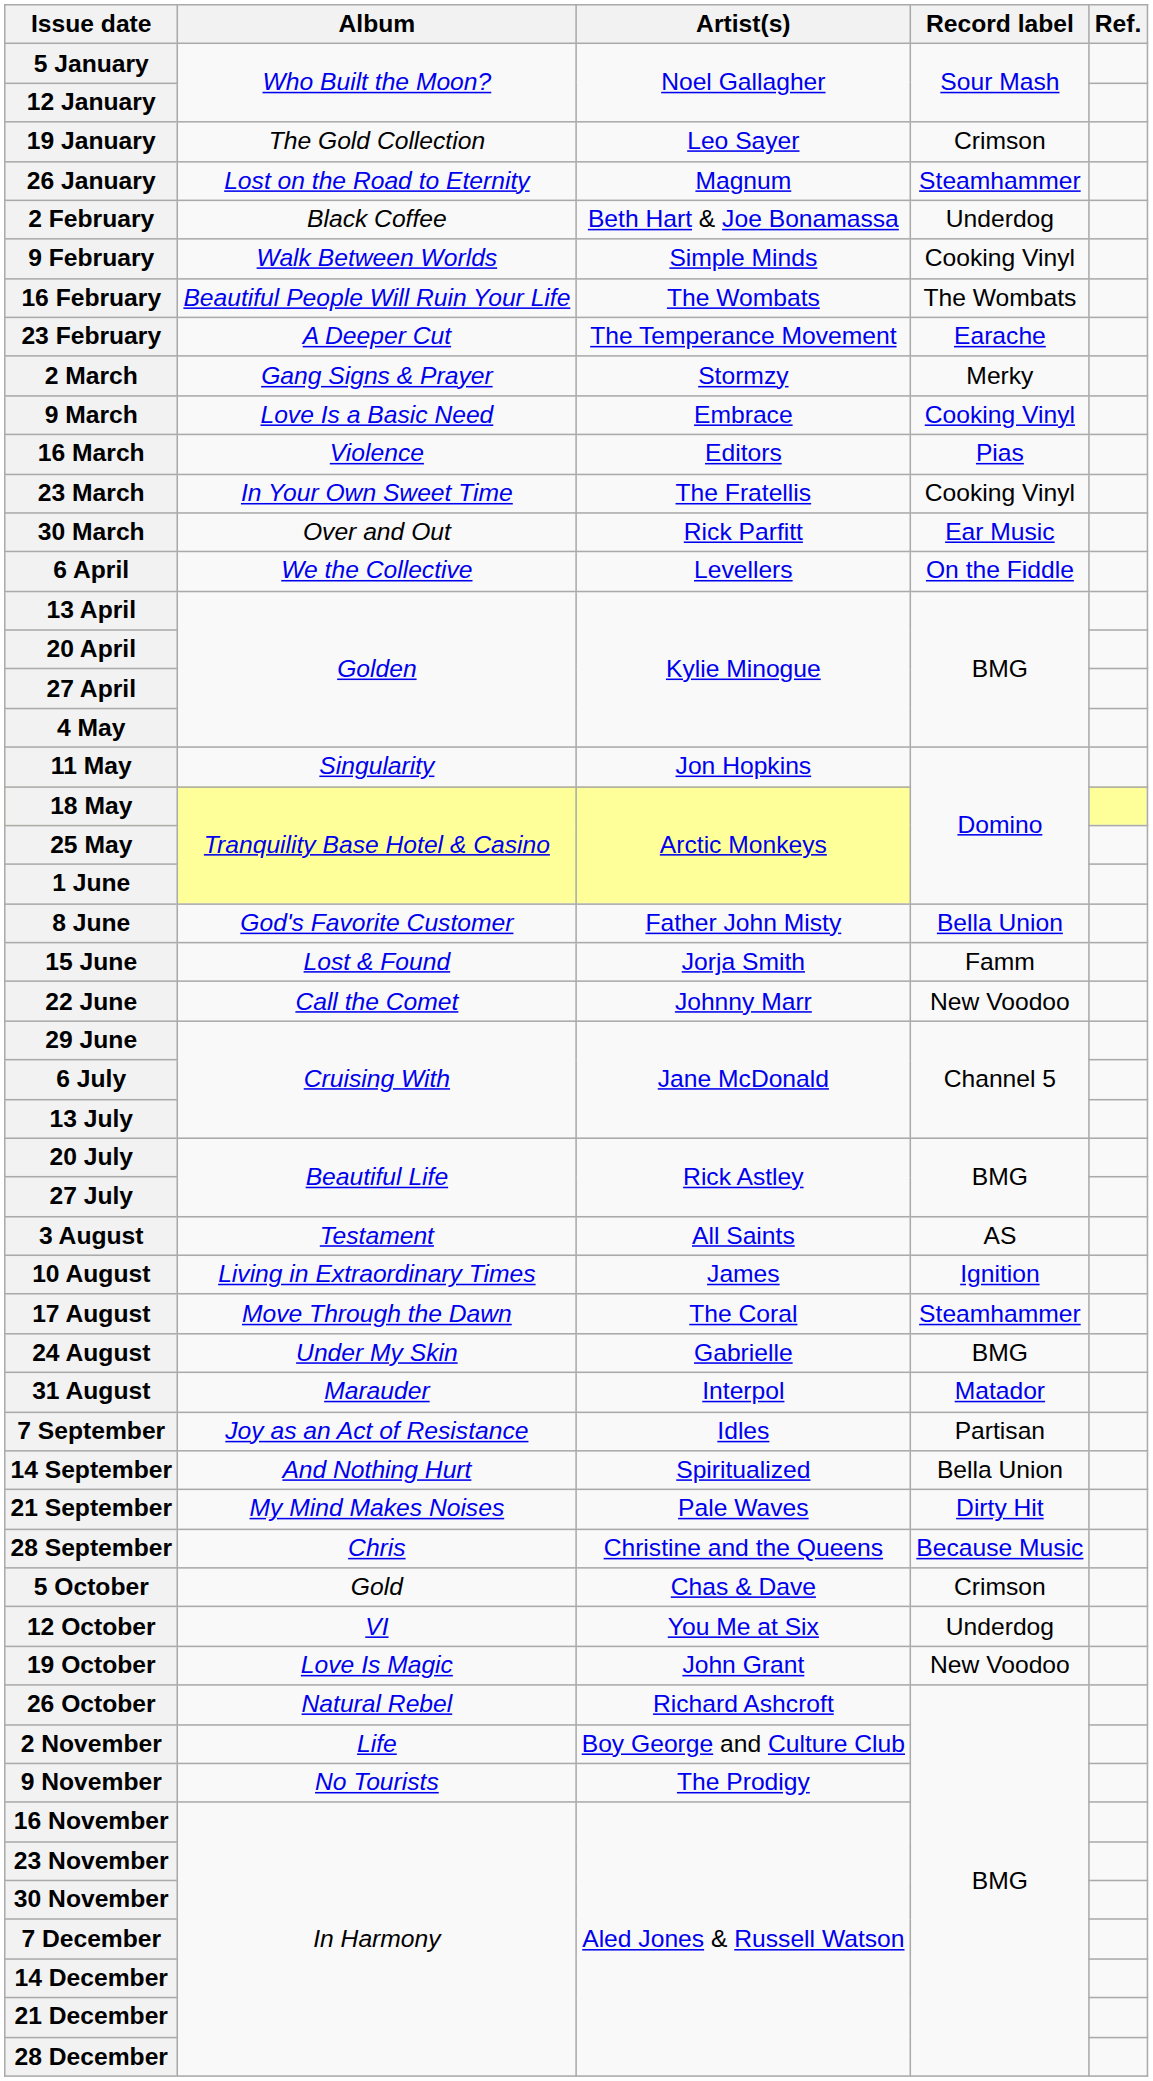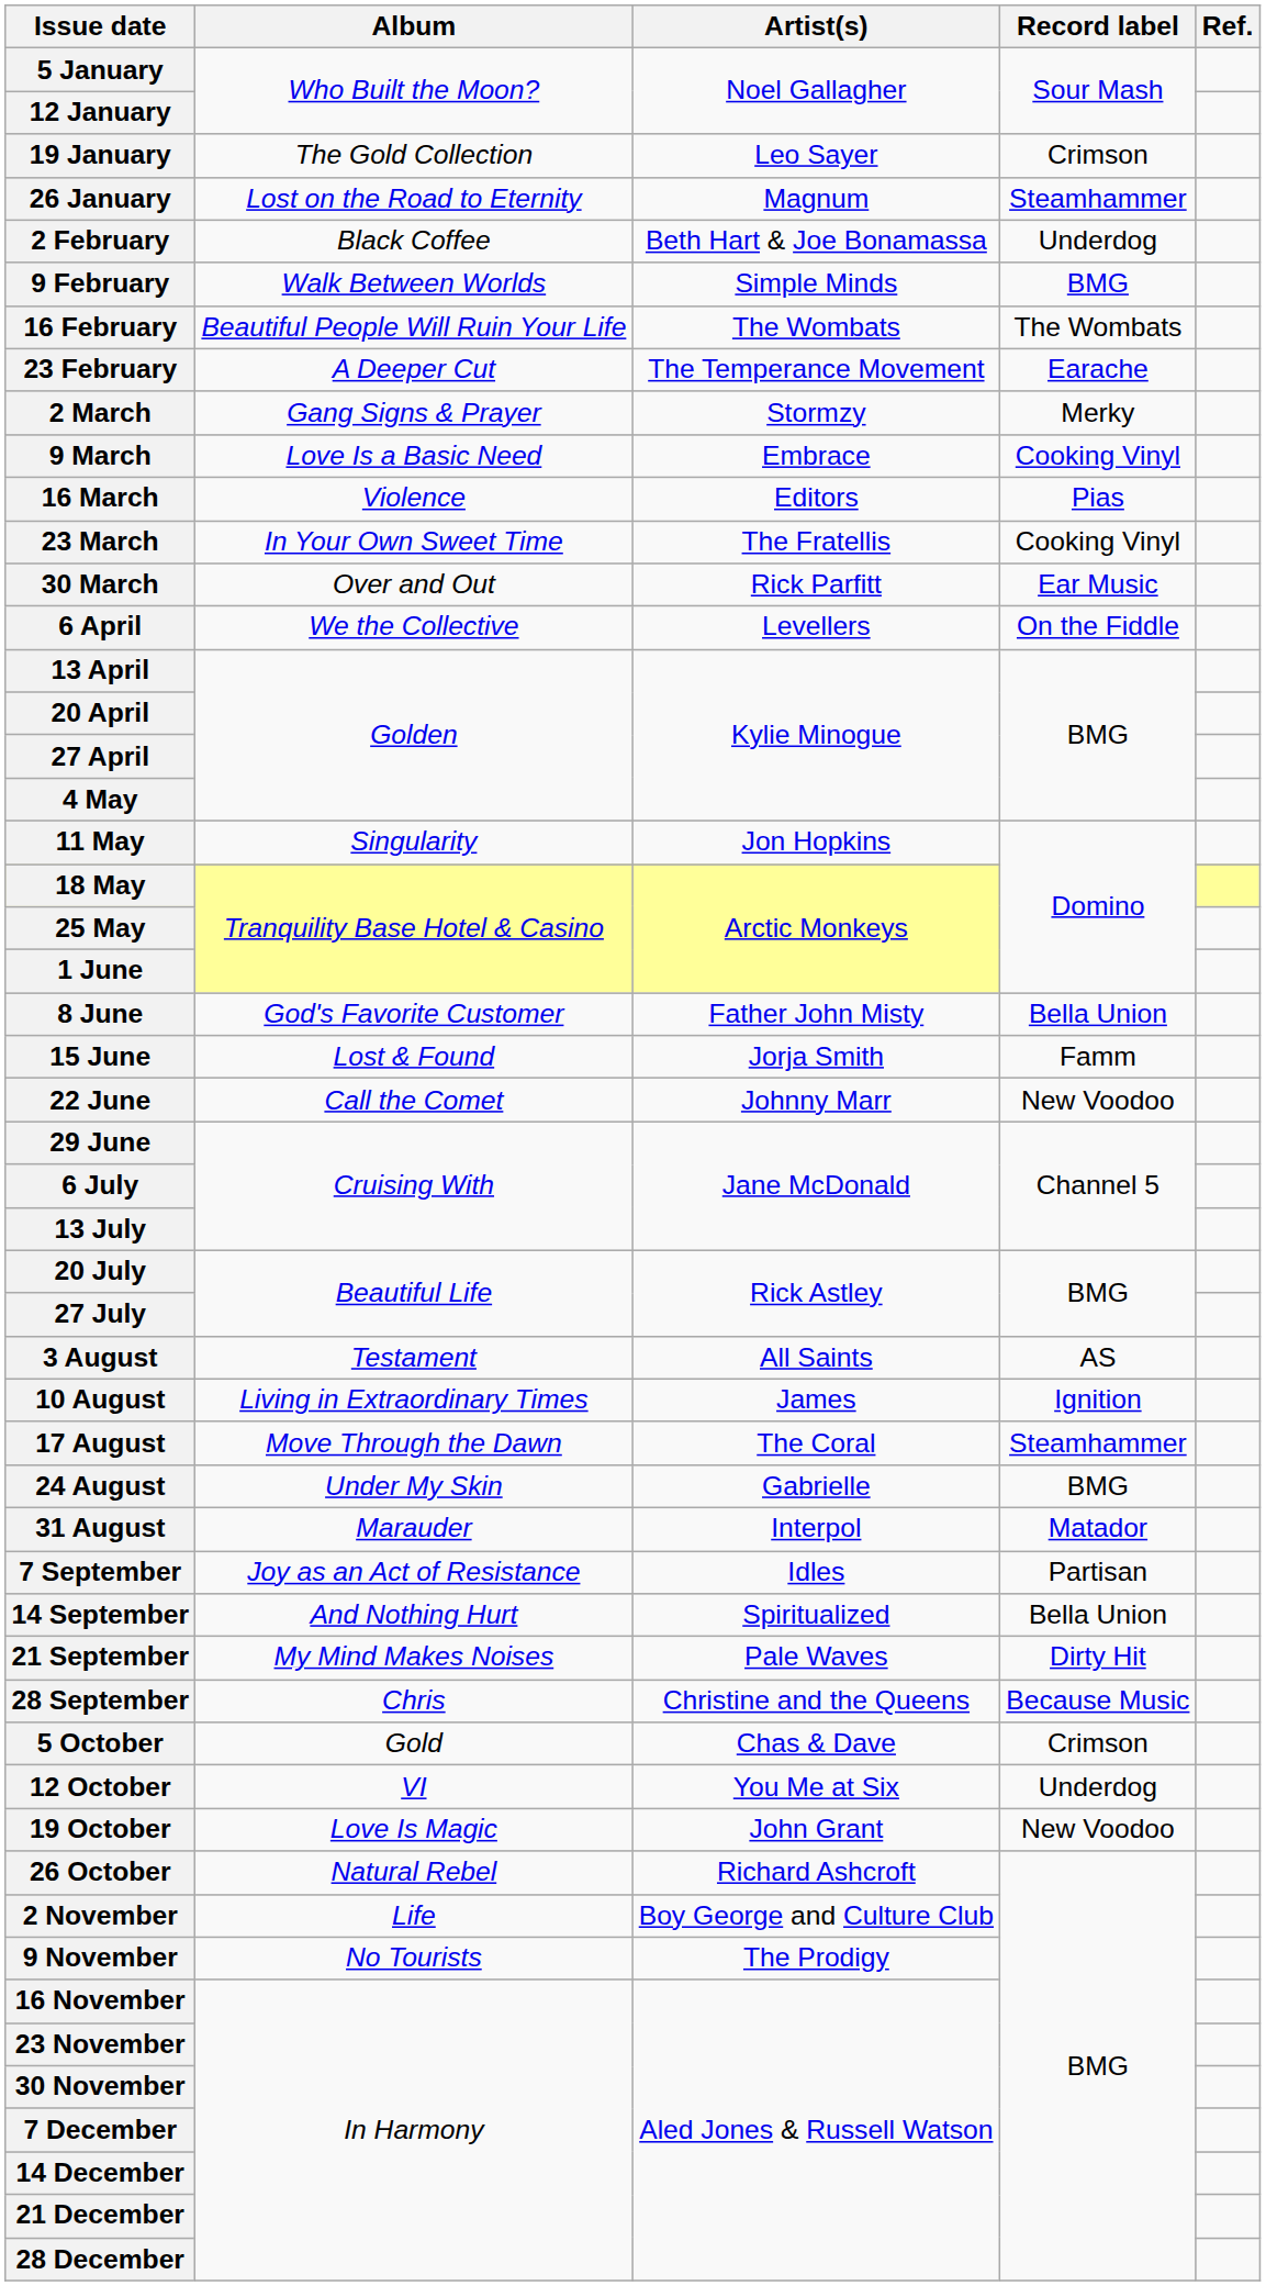9 February | Record label: Cooking Vinyl -> BMG
